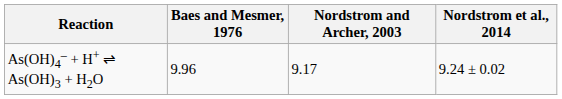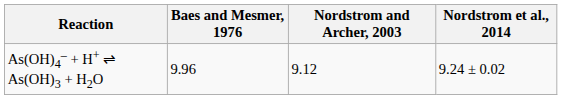As(OH)4‒ + H+ ⇌ As(OH)3 + H2O | Nordstrom and Archer, 2003: 9.17 -> 9.12
